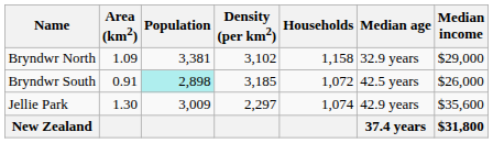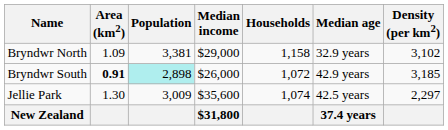columns swapped: Density (per km2) <-> Median income
Bryndwr South | Area (km2): normal -> bold
Bryndwr South | Median age: 42.5 years -> 42.9 years
Jellie Park | Median age: 42.9 years -> 42.5 years
